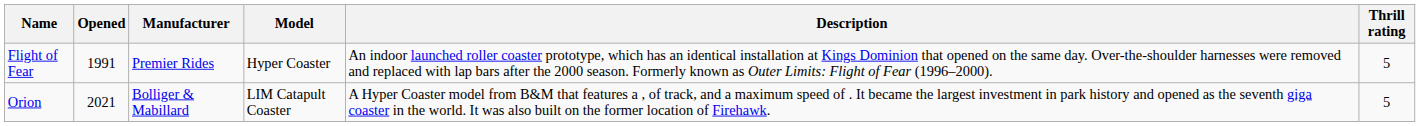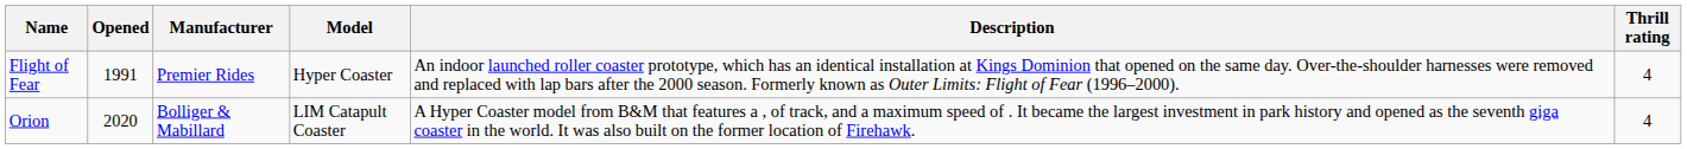Flight of Fear | Thrill rating: 5 -> 4
Orion | Opened: 2021 -> 2020
Orion | Thrill rating: 5 -> 4
